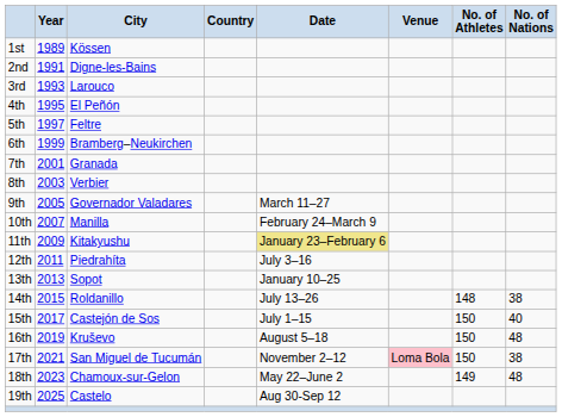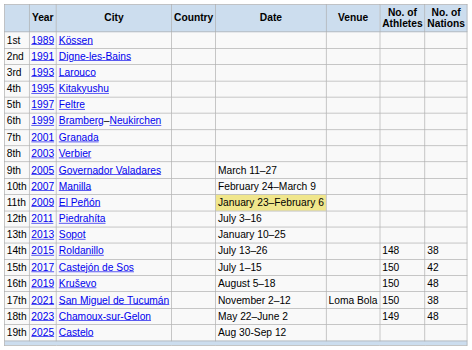4th | City: El Peñón -> Kitakyushu
11th | City: Kitakyushu -> El Peñón
15th | No. of Nations: 40 -> 42
17th | Venue: pink background -> no background
